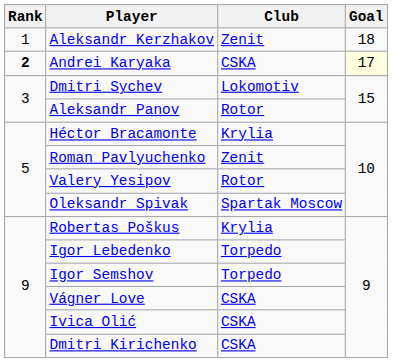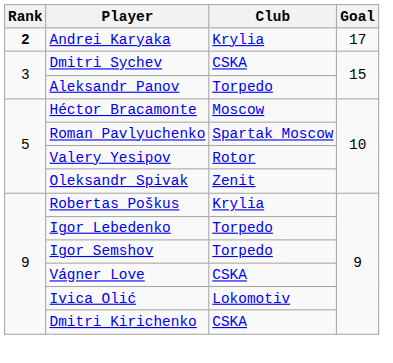- row: 1 | Aleksandr Kerzhakov | Zenit | 18
Andrei Karyaka | Club: CSKA -> Krylia
Andrei Karyaka | Goal: lightyellow background -> no background
Dmitri Sychev | Club: Lokomotiv -> CSKA
Aleksandr Panov | Club: Rotor -> Torpedo
Héctor Bracamonte | Club: Krylia -> Moscow
Roman Pavlyuchenko | Club: Zenit -> Spartak Moscow
Oleksandr Spivak | Club: Spartak Moscow -> Zenit
Ivica Olić | Club: CSKA -> Lokomotiv
